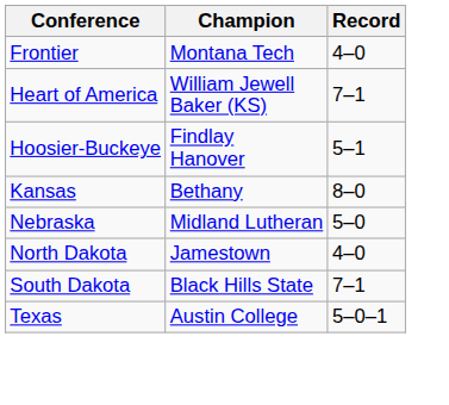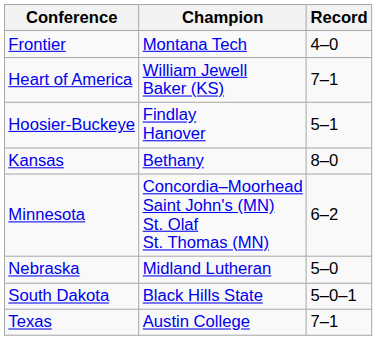+ row: Minnesota | Concordia–Moorhead Saint John's (MN) St. Olaf St. Thomas (MN) | 6–2
- row: North Dakota | Jamestown | 4–0
South Dakota | Record: 7–1 -> 5–0–1
Texas | Record: 5–0–1 -> 7–1
